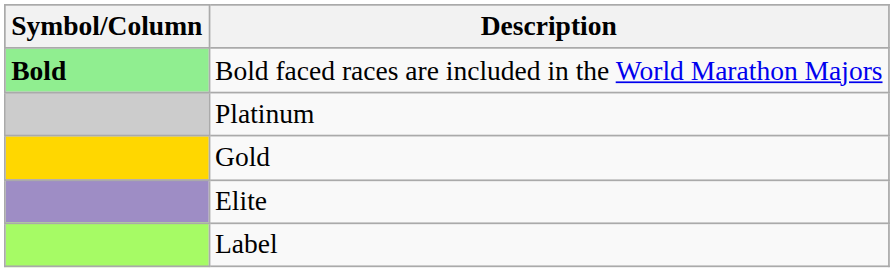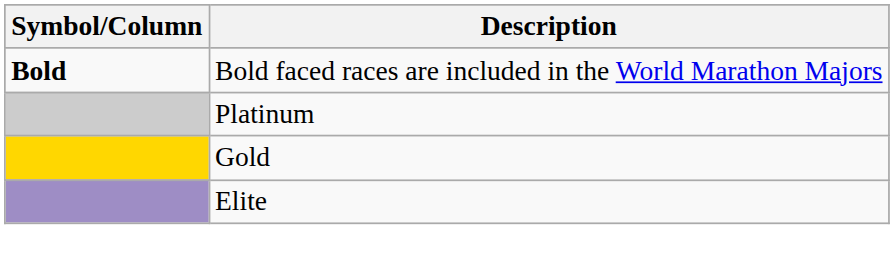Bold faced races are included in the World Marathon Majors | Symbol/Column: lightgreen background -> no background
- row: Label
